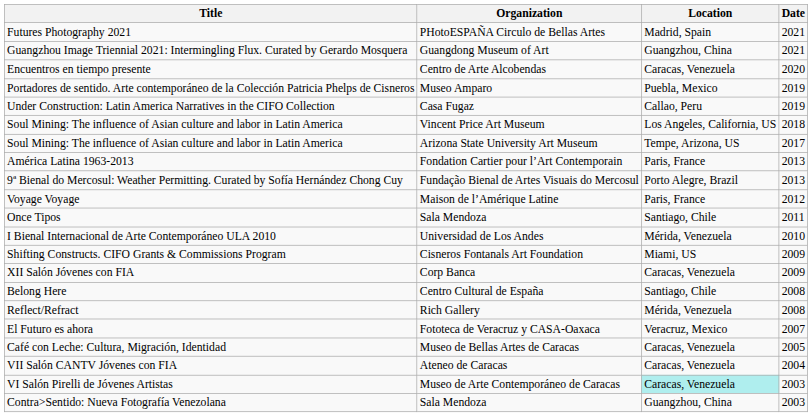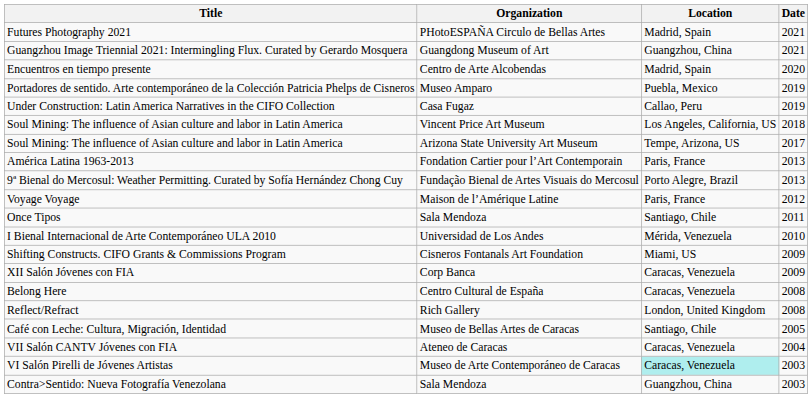Encuentros en tiempo presente | Location: Caracas, Venezuela -> Madrid, Spain
Belong Here | Location: Santiago, Chile -> Caracas, Venezuela
Reflect/Refract | Location: Mérida, Venezuela -> London, United Kingdom
- row: El Futuro es ahora | Fototeca de Veracruz y CASA-Oaxaca | Veracruz, Mexico | 2007
Café con Leche: Cultura, Migración, Identidad | Location: Caracas, Venezuela -> Santiago, Chile
